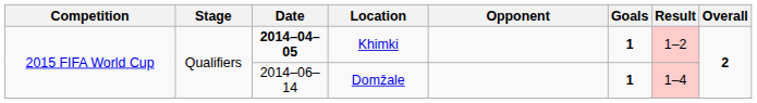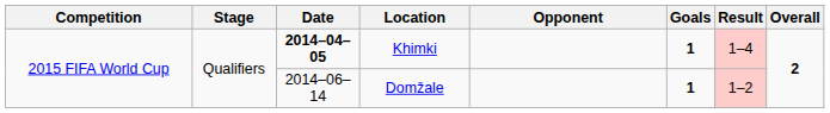Khimki | Result: 1–2 -> 1–4
Domžale | Result: 1–4 -> 1–2
